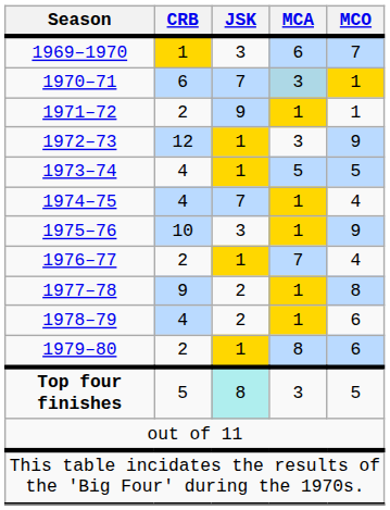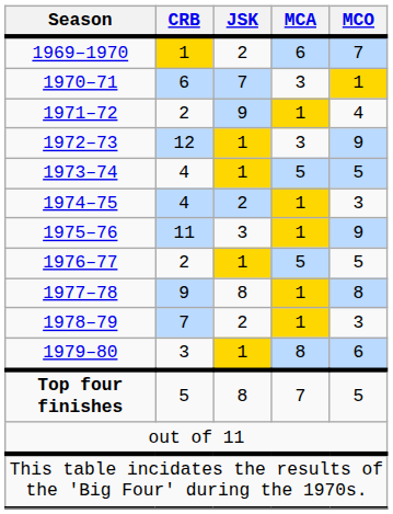1969–1970 | JSK: 3 -> 2
1970–71 | MCA: lightblue background -> no background
1971–72 | MCO: 1 -> 4
1974–75 | JSK: 7 -> 2
1974–75 | MCO: 4 -> 3
1975–76 | CRB: 10 -> 11
1976–77 | MCA: 7 -> 5
1976–77 | MCO: 4 -> 5
1977–78 | JSK: 2 -> 8
1978–79 | CRB: 4 -> 7
1978–79 | MCO: 6 -> 3
1979–80 | CRB: 2 -> 3
Top four finishes | JSK: paleturquoise background -> no background
Top four finishes | MCA: 3 -> 7
